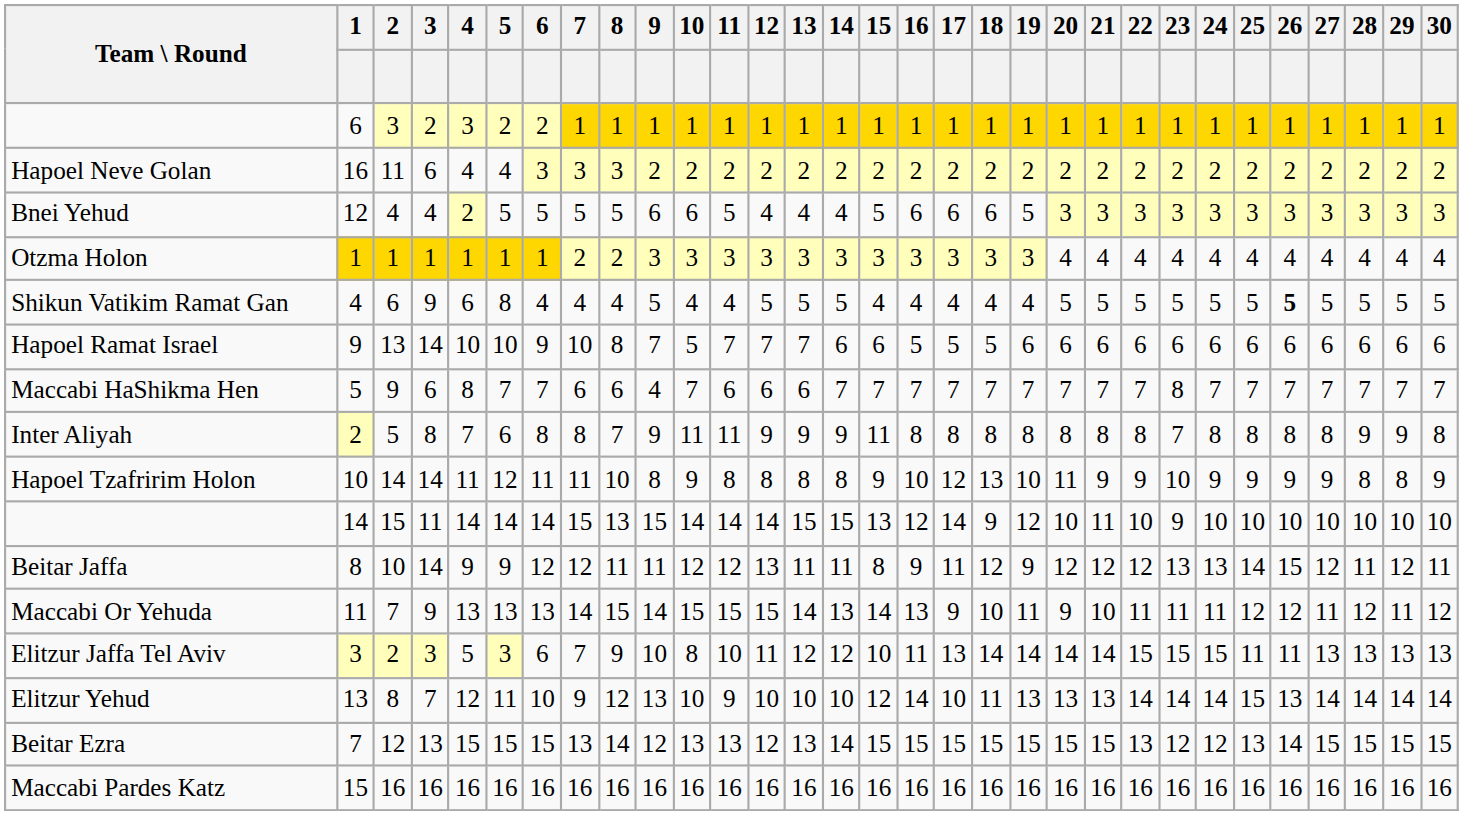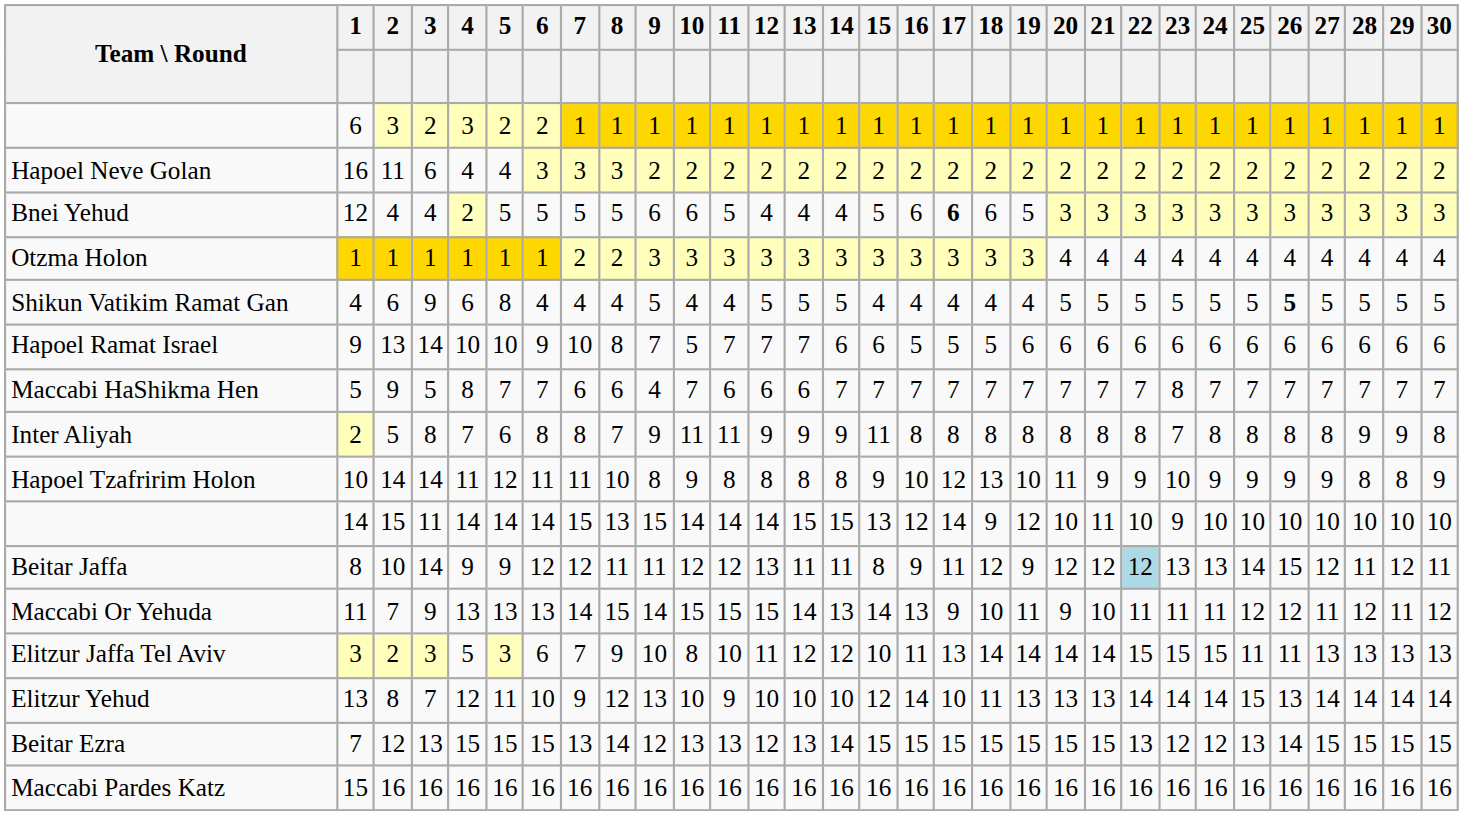Bnei Yehud | 17: normal -> bold
Maccabi HaShikma Hen | 3: 6 -> 5
Beitar Jaffa | 22: no background -> lightblue background
